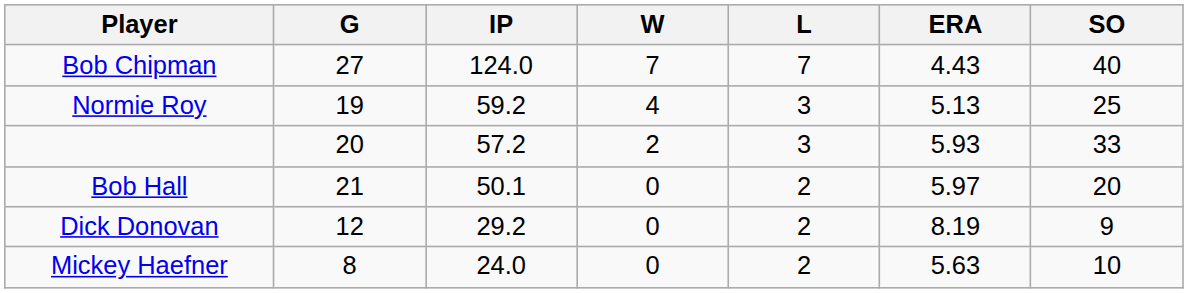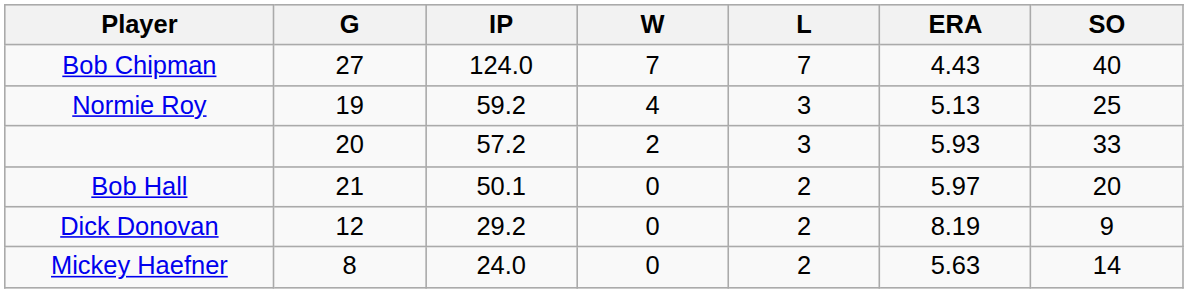Mickey Haefner | SO: 10 -> 14
